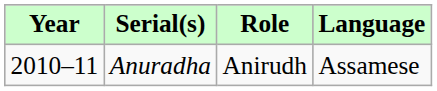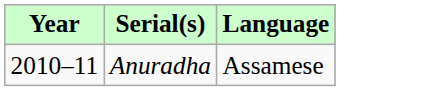- column: Role | Anirudh
